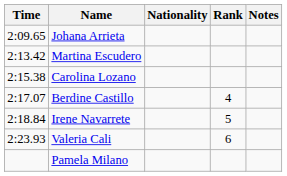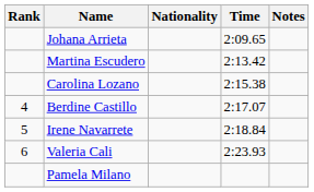columns swapped: Rank <-> Time
